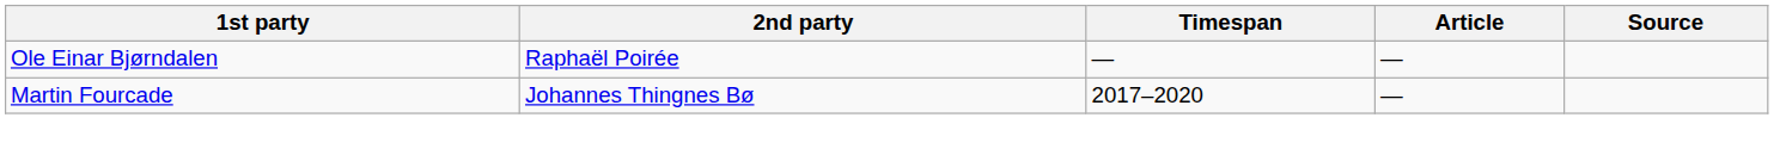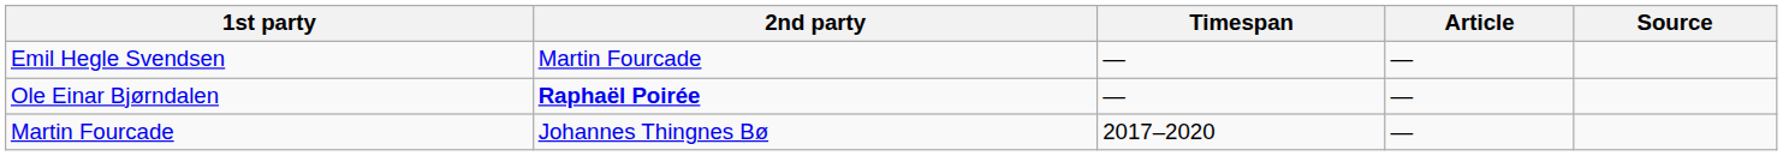+ row: Emil Hegle Svendsen | Martin Fourcade | — | —
Ole Einar Bjørndalen | 2nd party: normal -> bold
